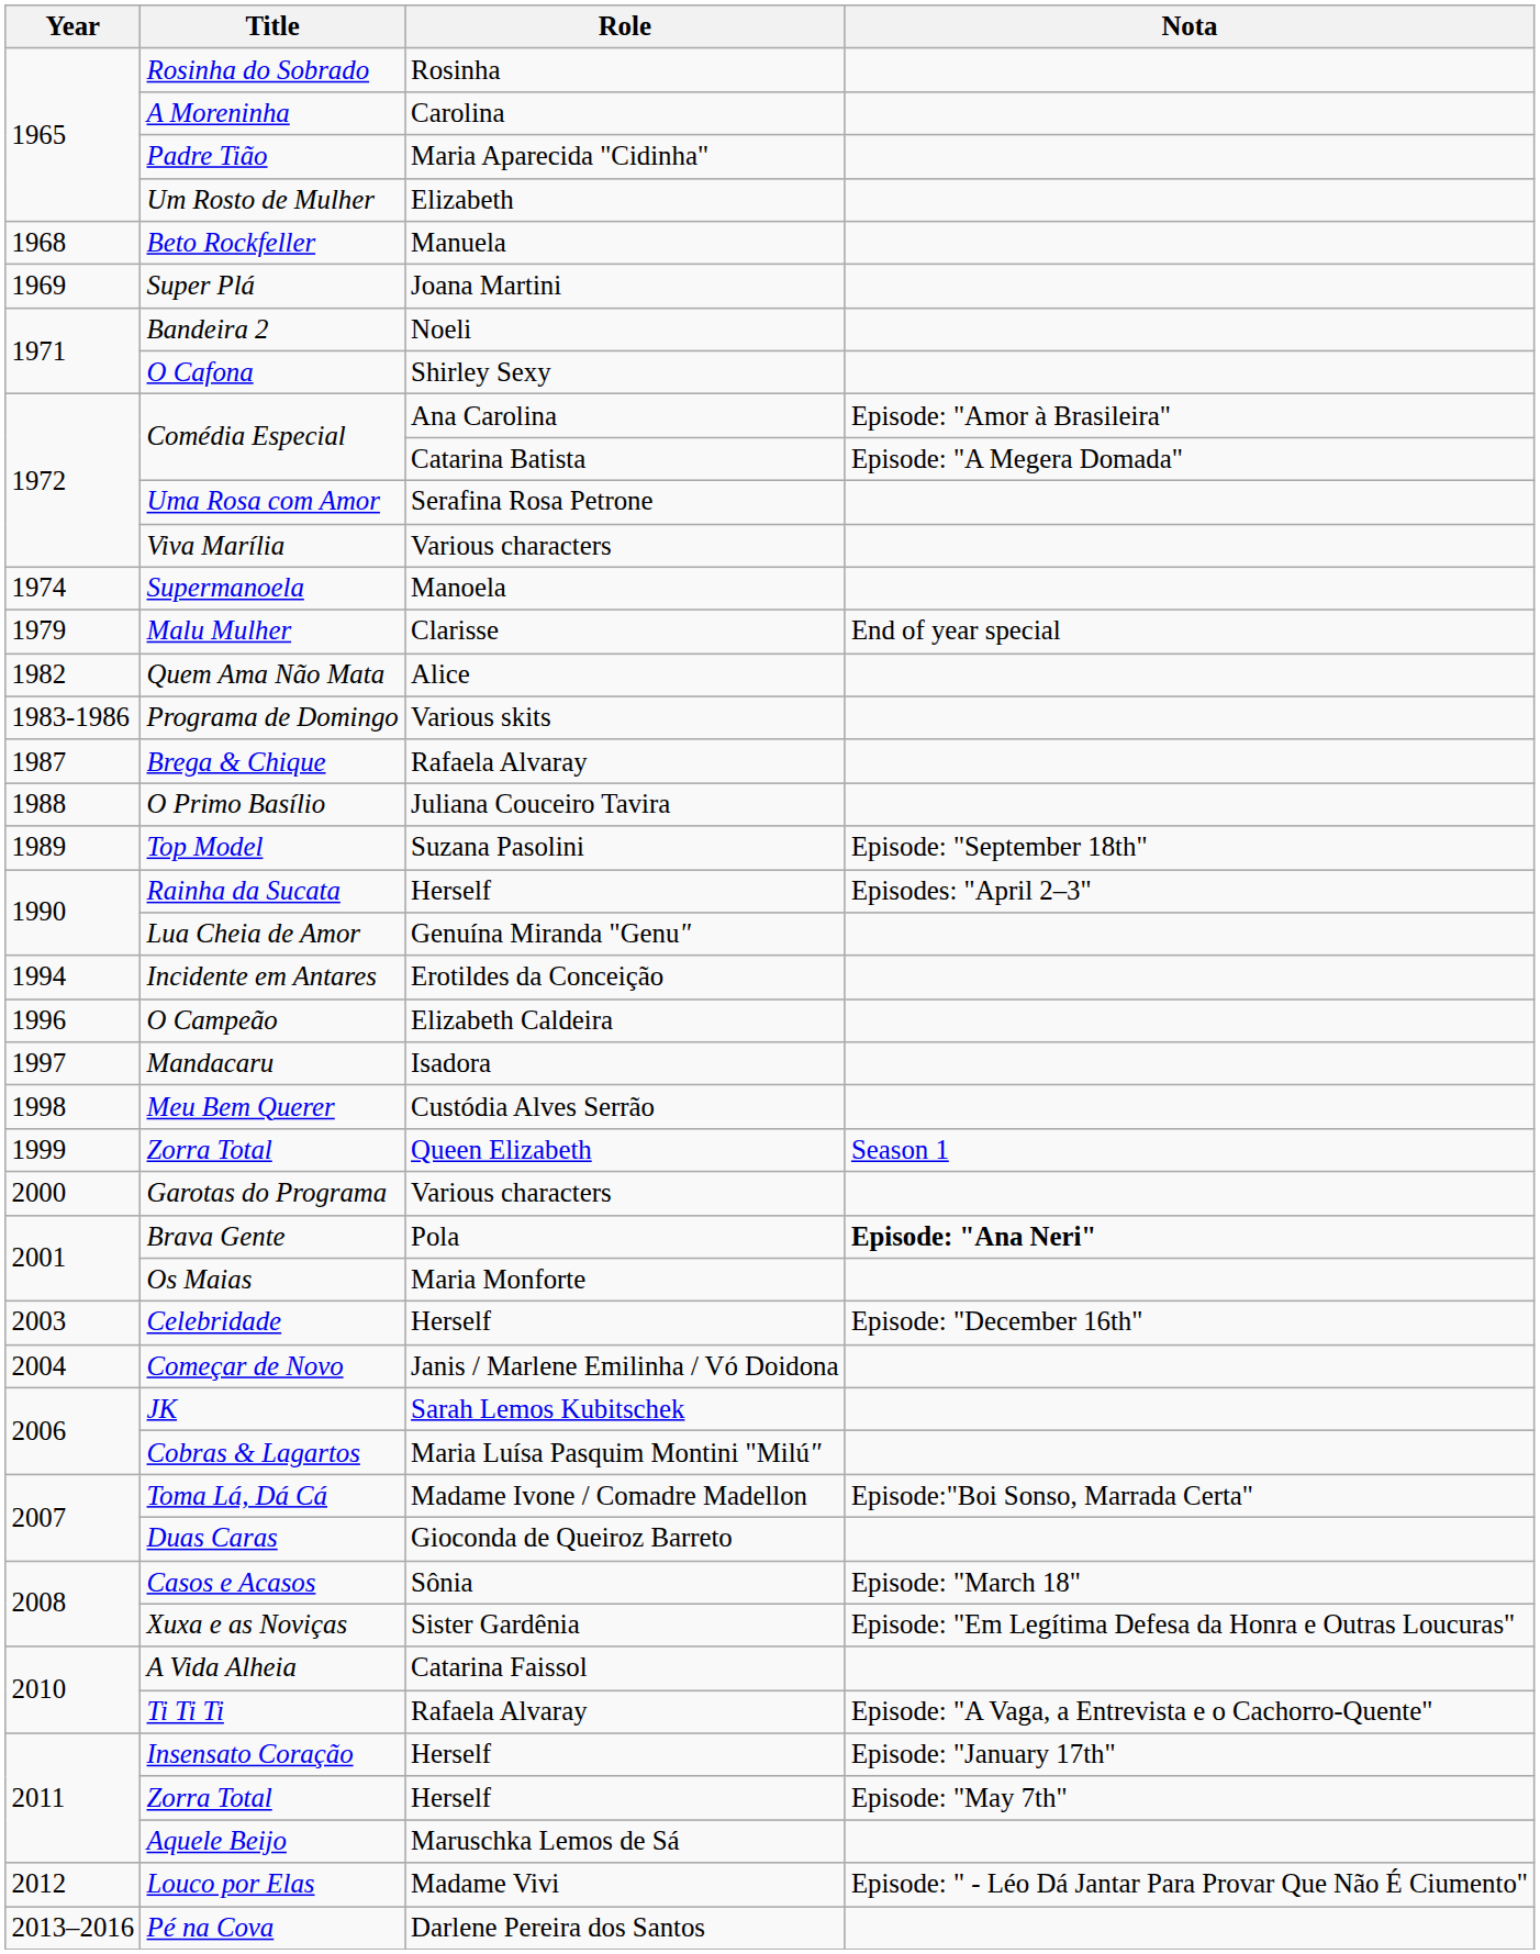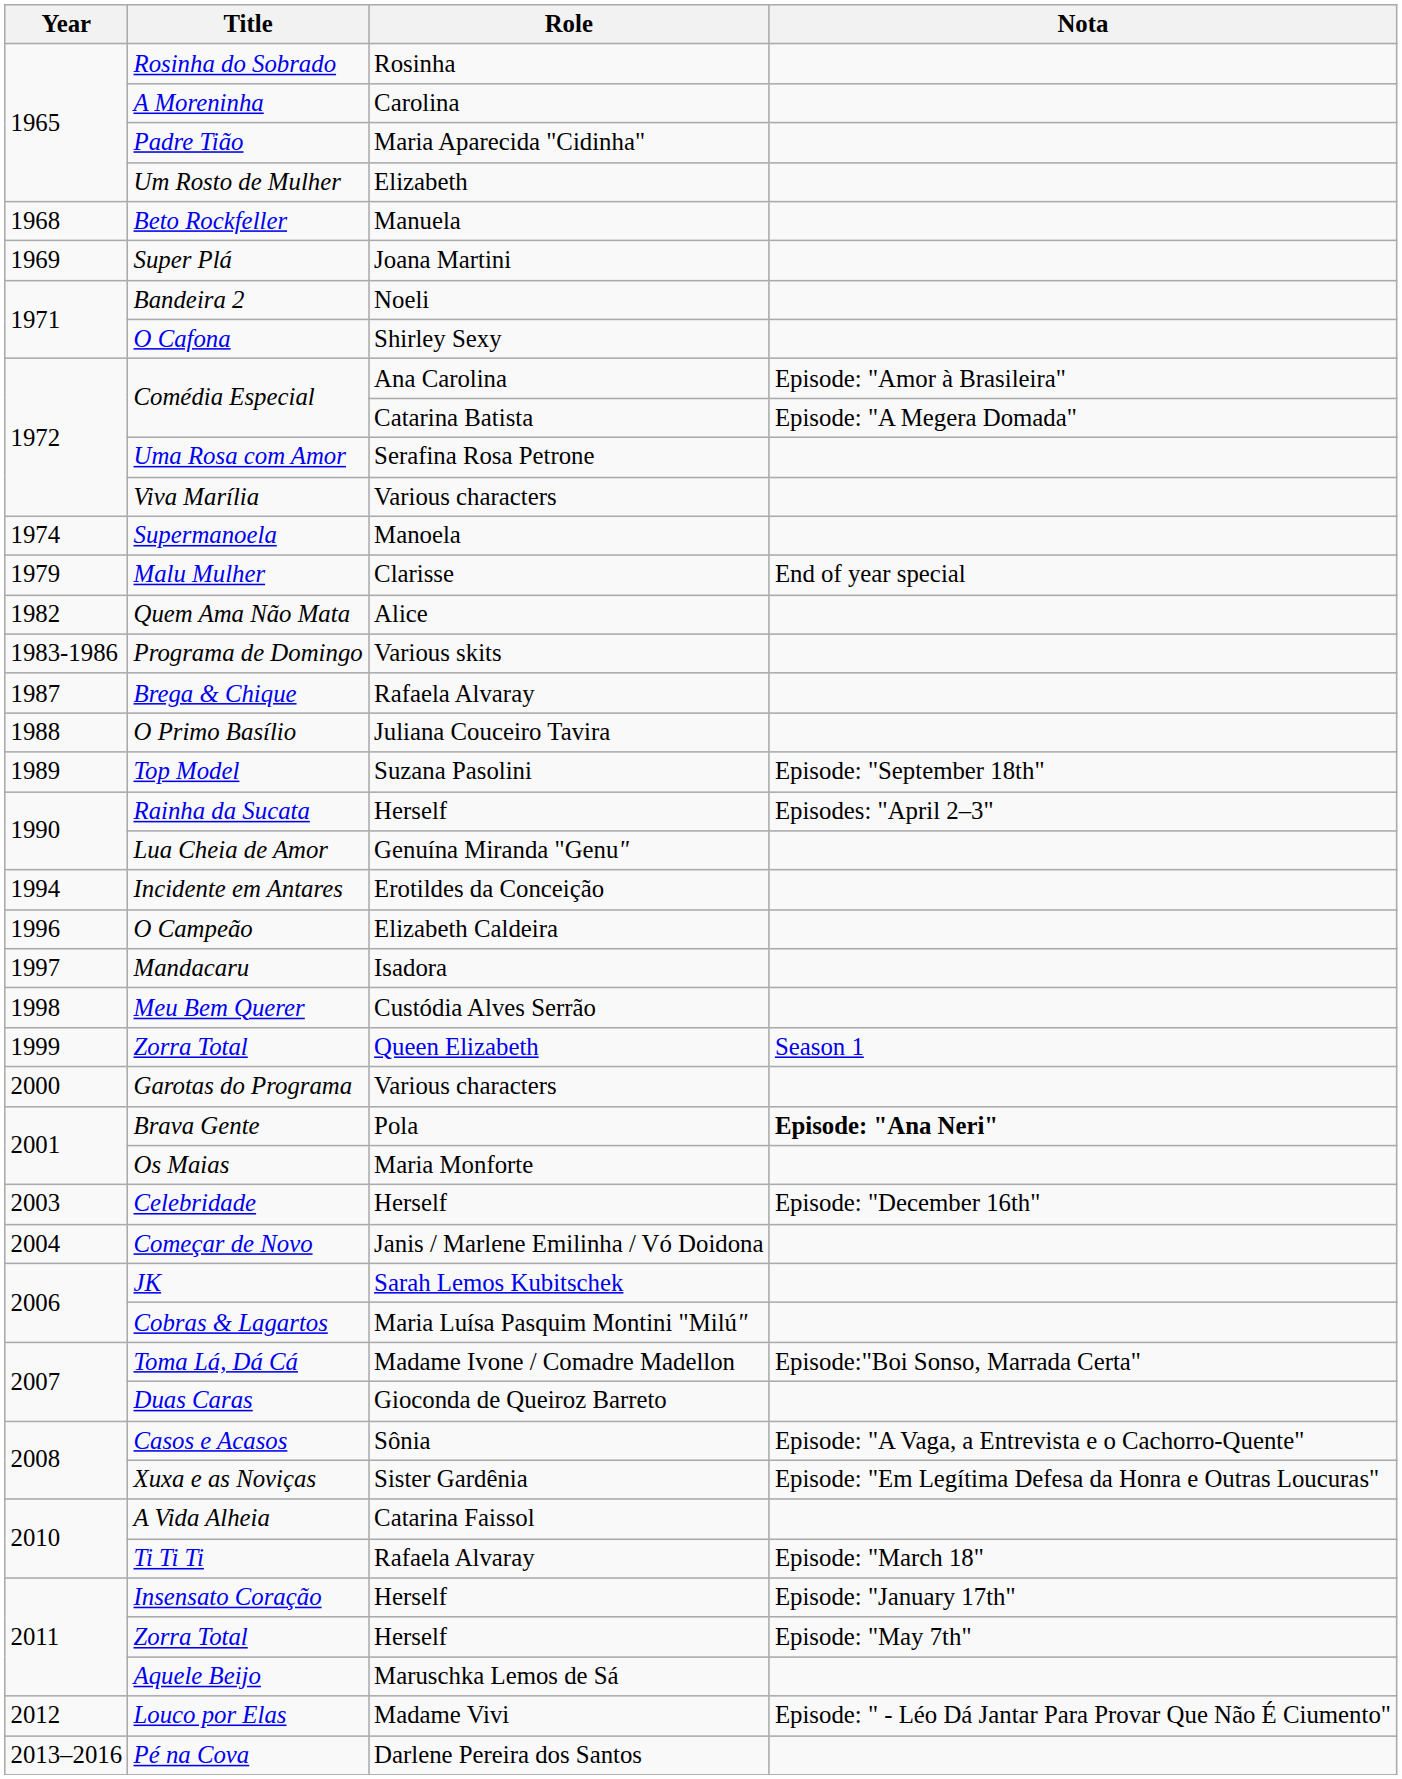Casos e Acasos | Nota: Episode: "March 18" -> Episode: "A Vaga, a Entrevista e o Cachorro-Quente"
Ti Ti Ti | Nota: Episode: "A Vaga, a Entrevista e o Cachorro-Quente" -> Episode: "March 18"
